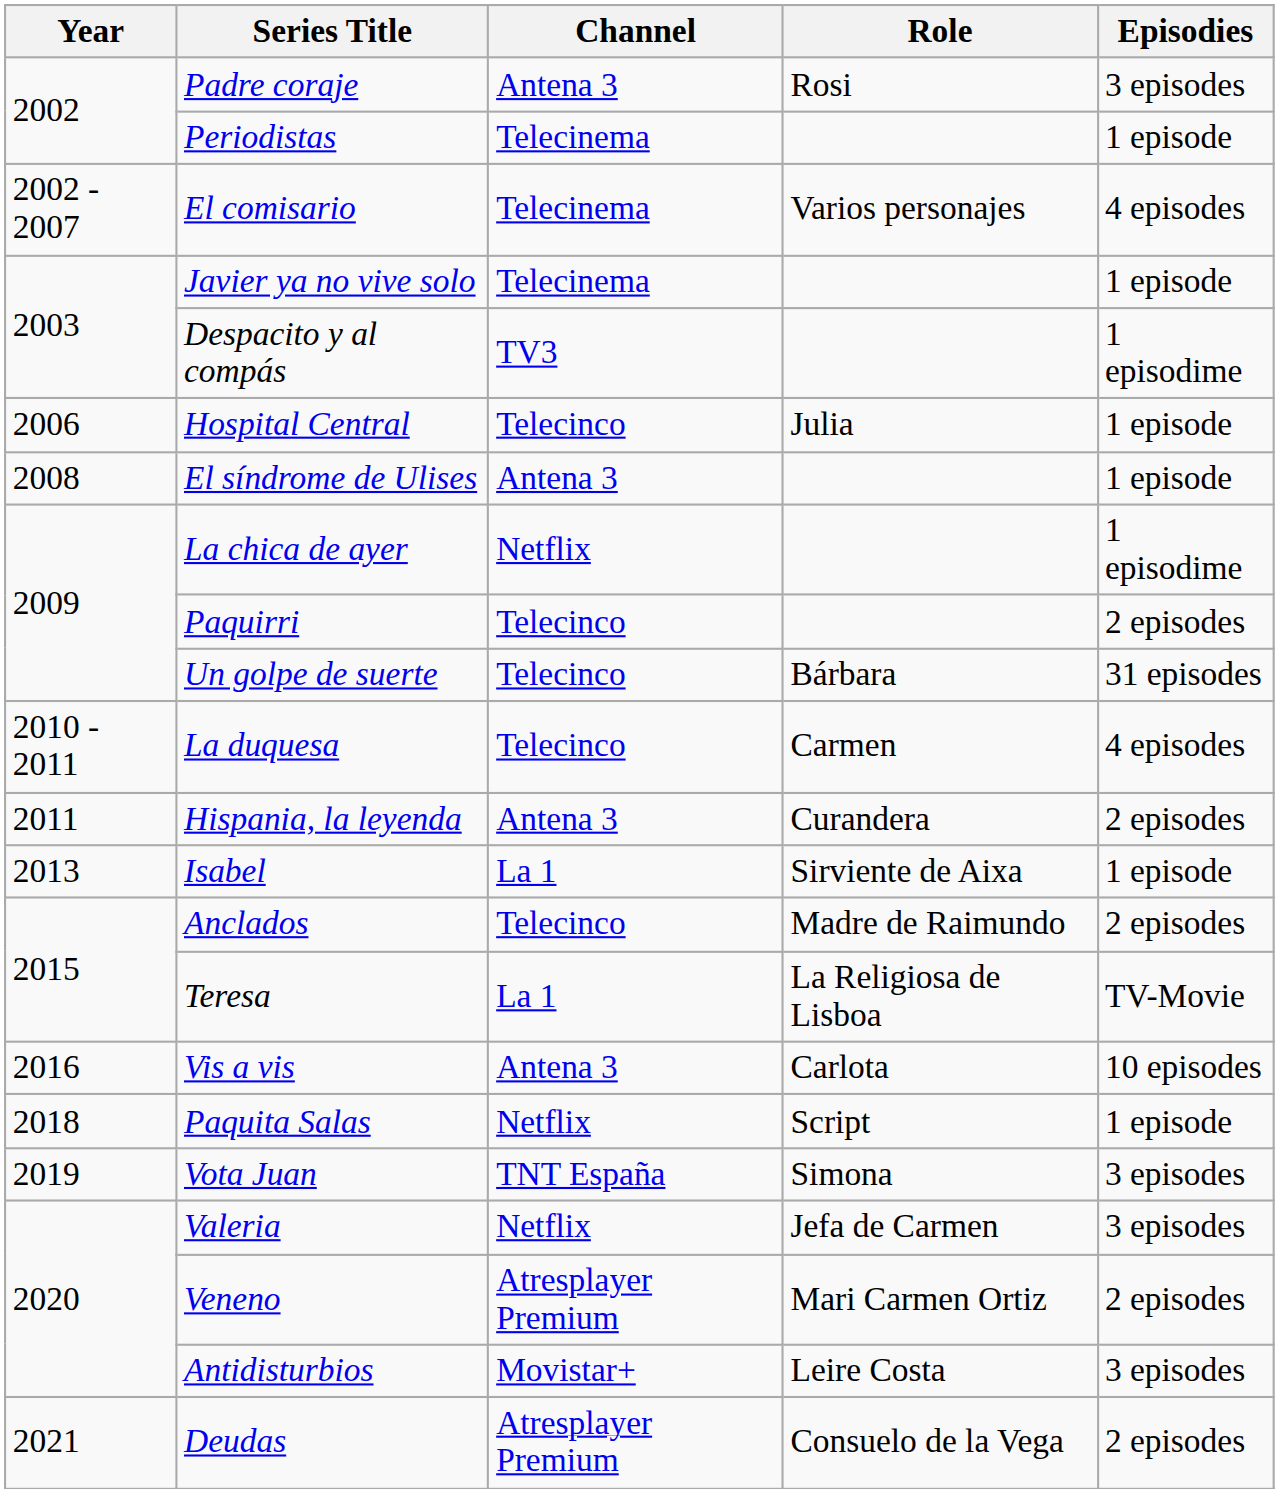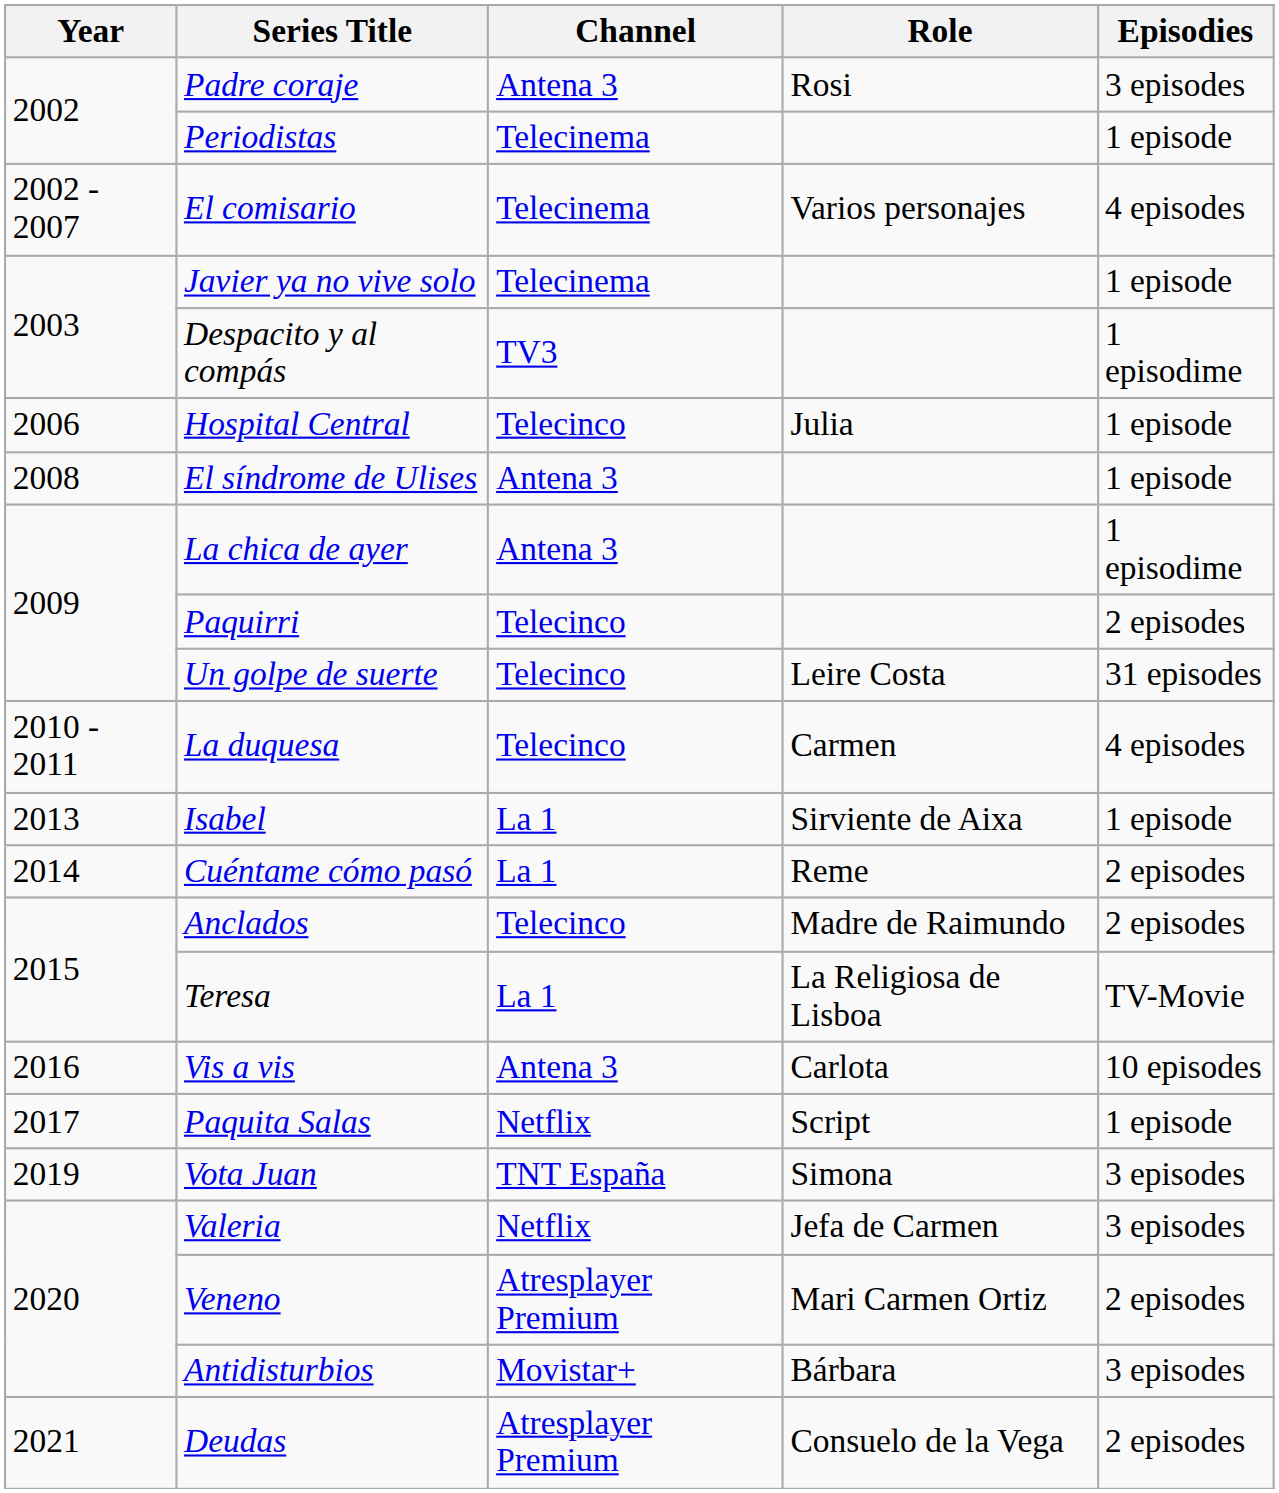La chica de ayer | Channel: Netflix -> Antena 3
Un golpe de suerte | Role: Bárbara -> Leire Costa
- row: 2011 | Hispania, la leyenda | Antena 3 | Curandera | 2 episodes
+ row: 2014 | Cuéntame cómo pasó | La 1 | Reme | 2 episodes
Paquita Salas | Year: 2018 -> 2017
Antidisturbios | Role: Leire Costa -> Bárbara
